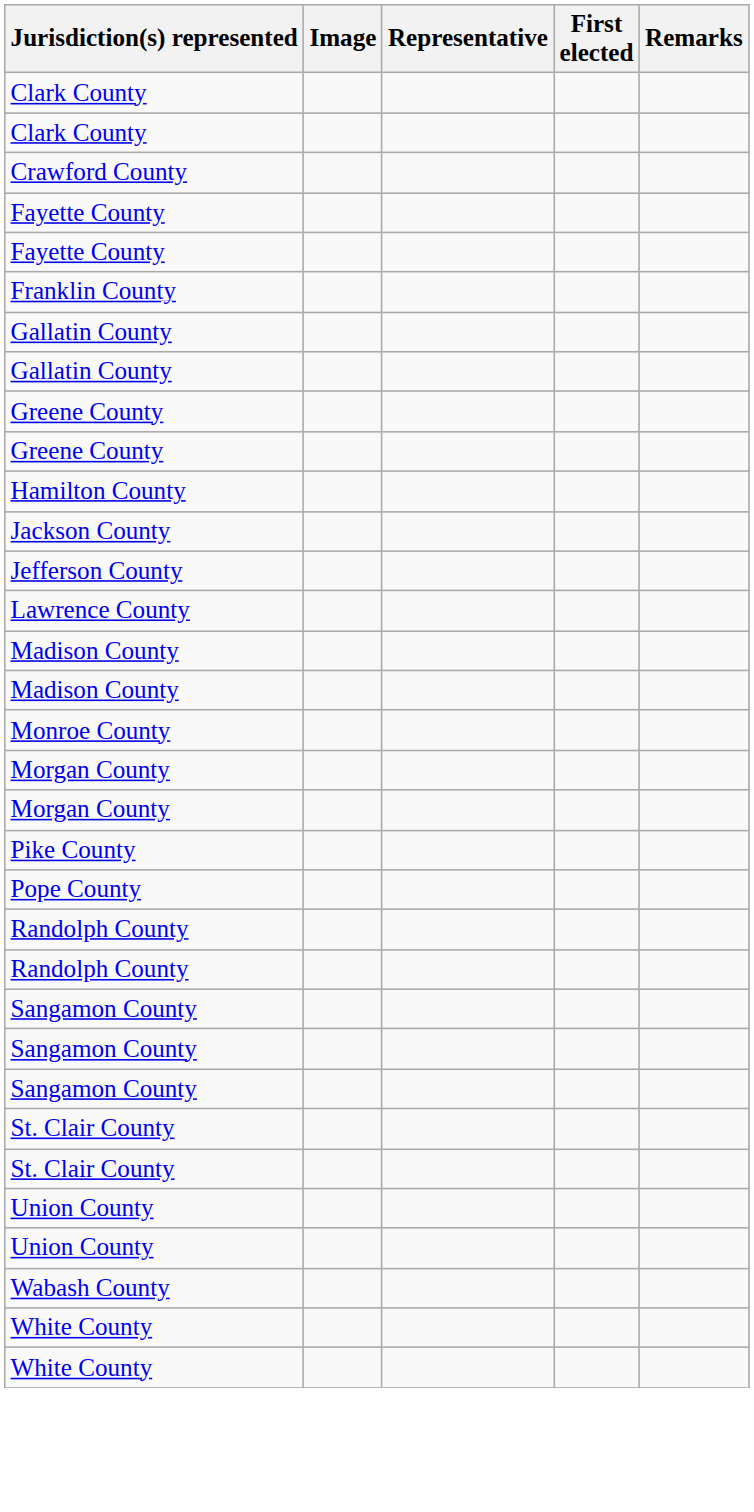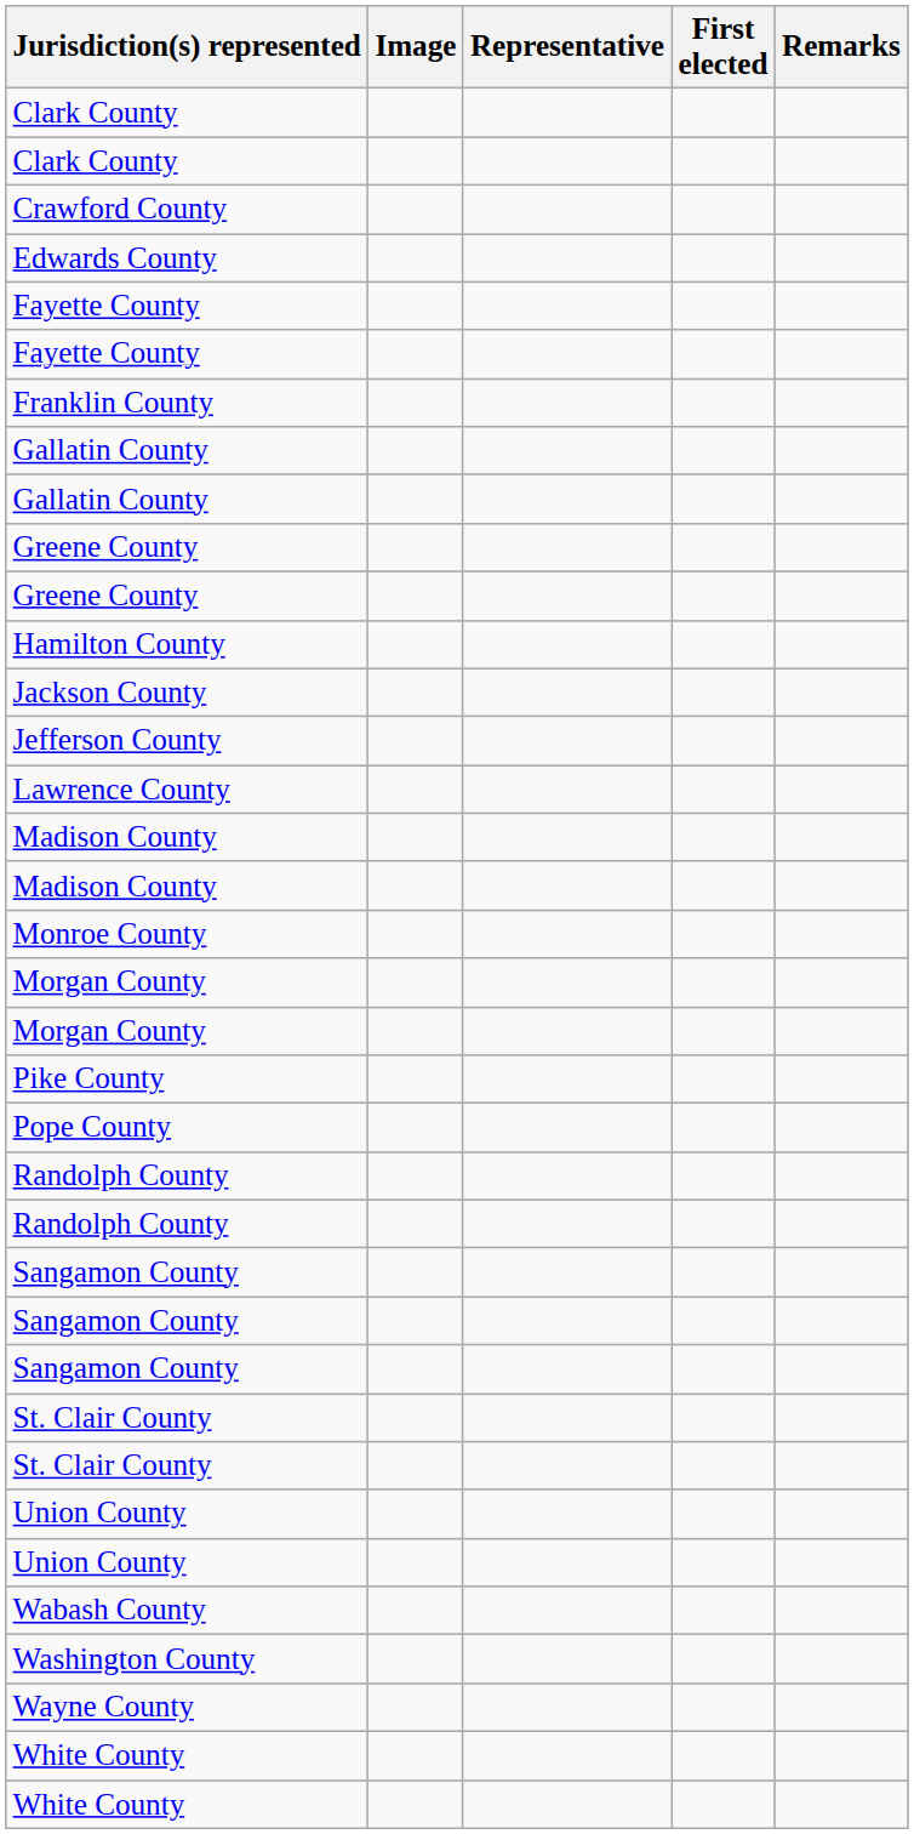+ row: Edwards County
+ row: Washington County
+ row: Wayne County
